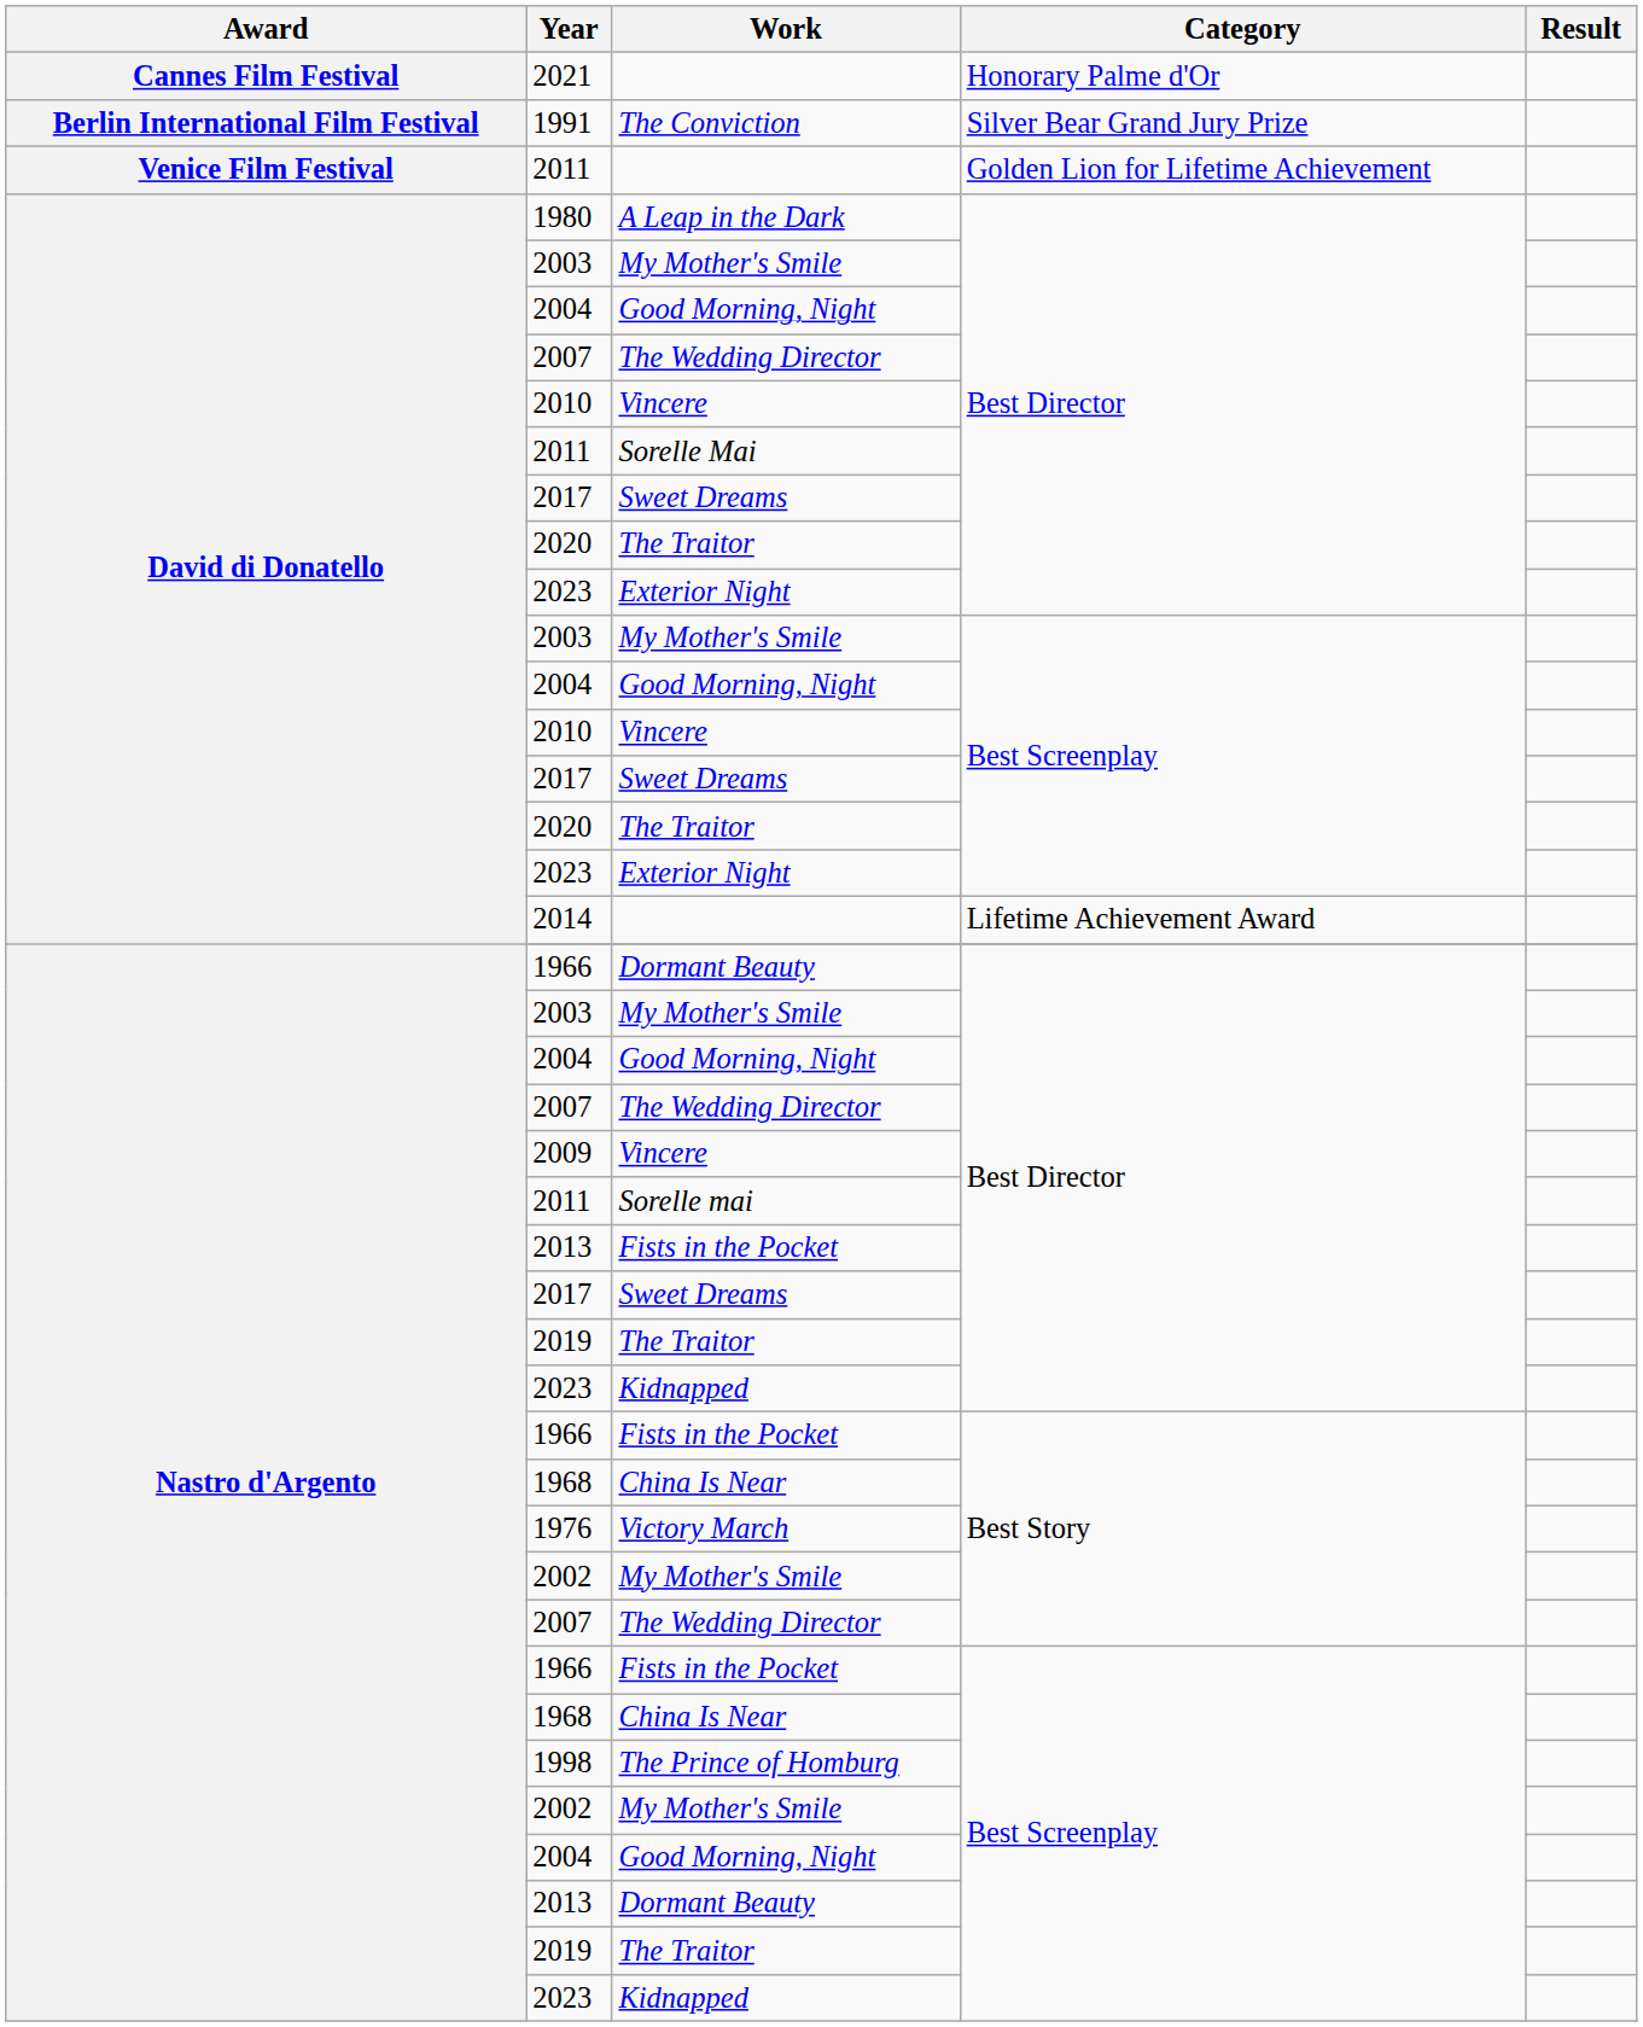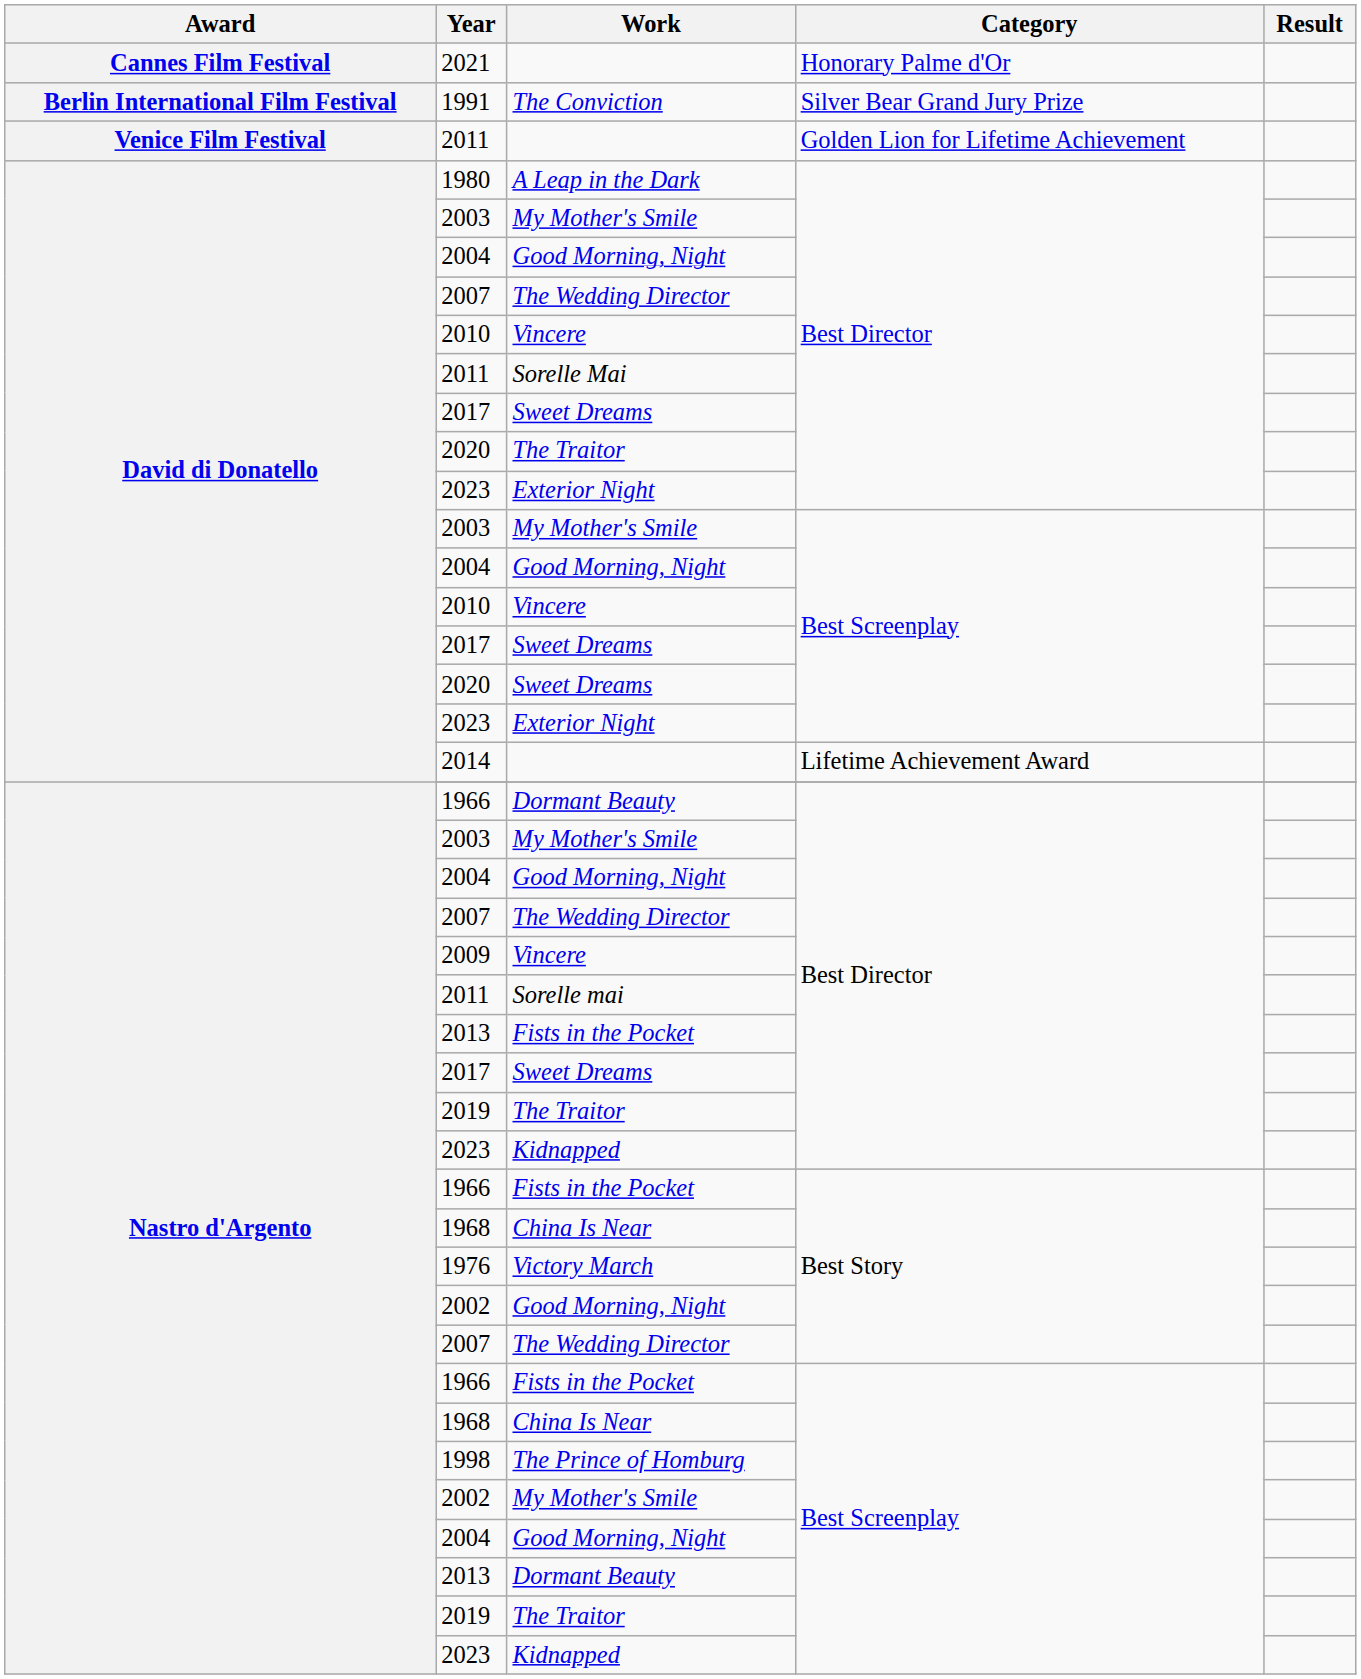2020 / Best Screenplay | Work: The Traitor -> Sweet Dreams
2002 / Best Story | Work: My Mother's Smile -> Good Morning, Night
